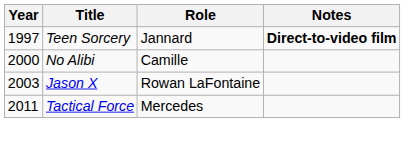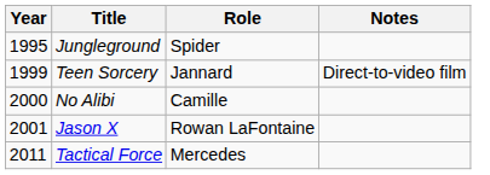+ row: 1995 | Jungleground | Spider
Teen Sorcery | Year: 1997 -> 1999
Teen Sorcery | Notes: bold -> normal
Jason X | Year: 2003 -> 2001
